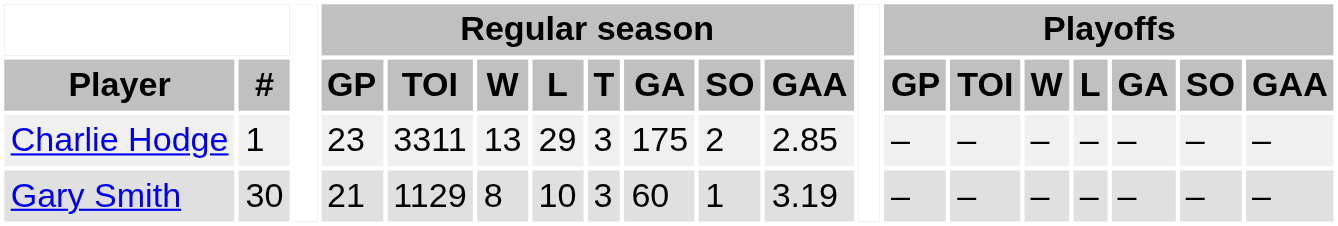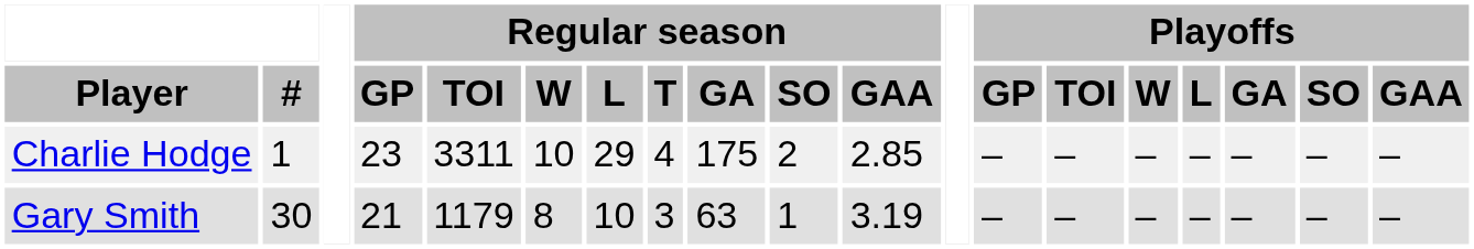Charlie Hodge | Regular season / W: 13 -> 10
Charlie Hodge | Regular season / T: 3 -> 4
Gary Smith | Regular season / TOI: 1129 -> 1179
Gary Smith | Regular season / GA: 60 -> 63
